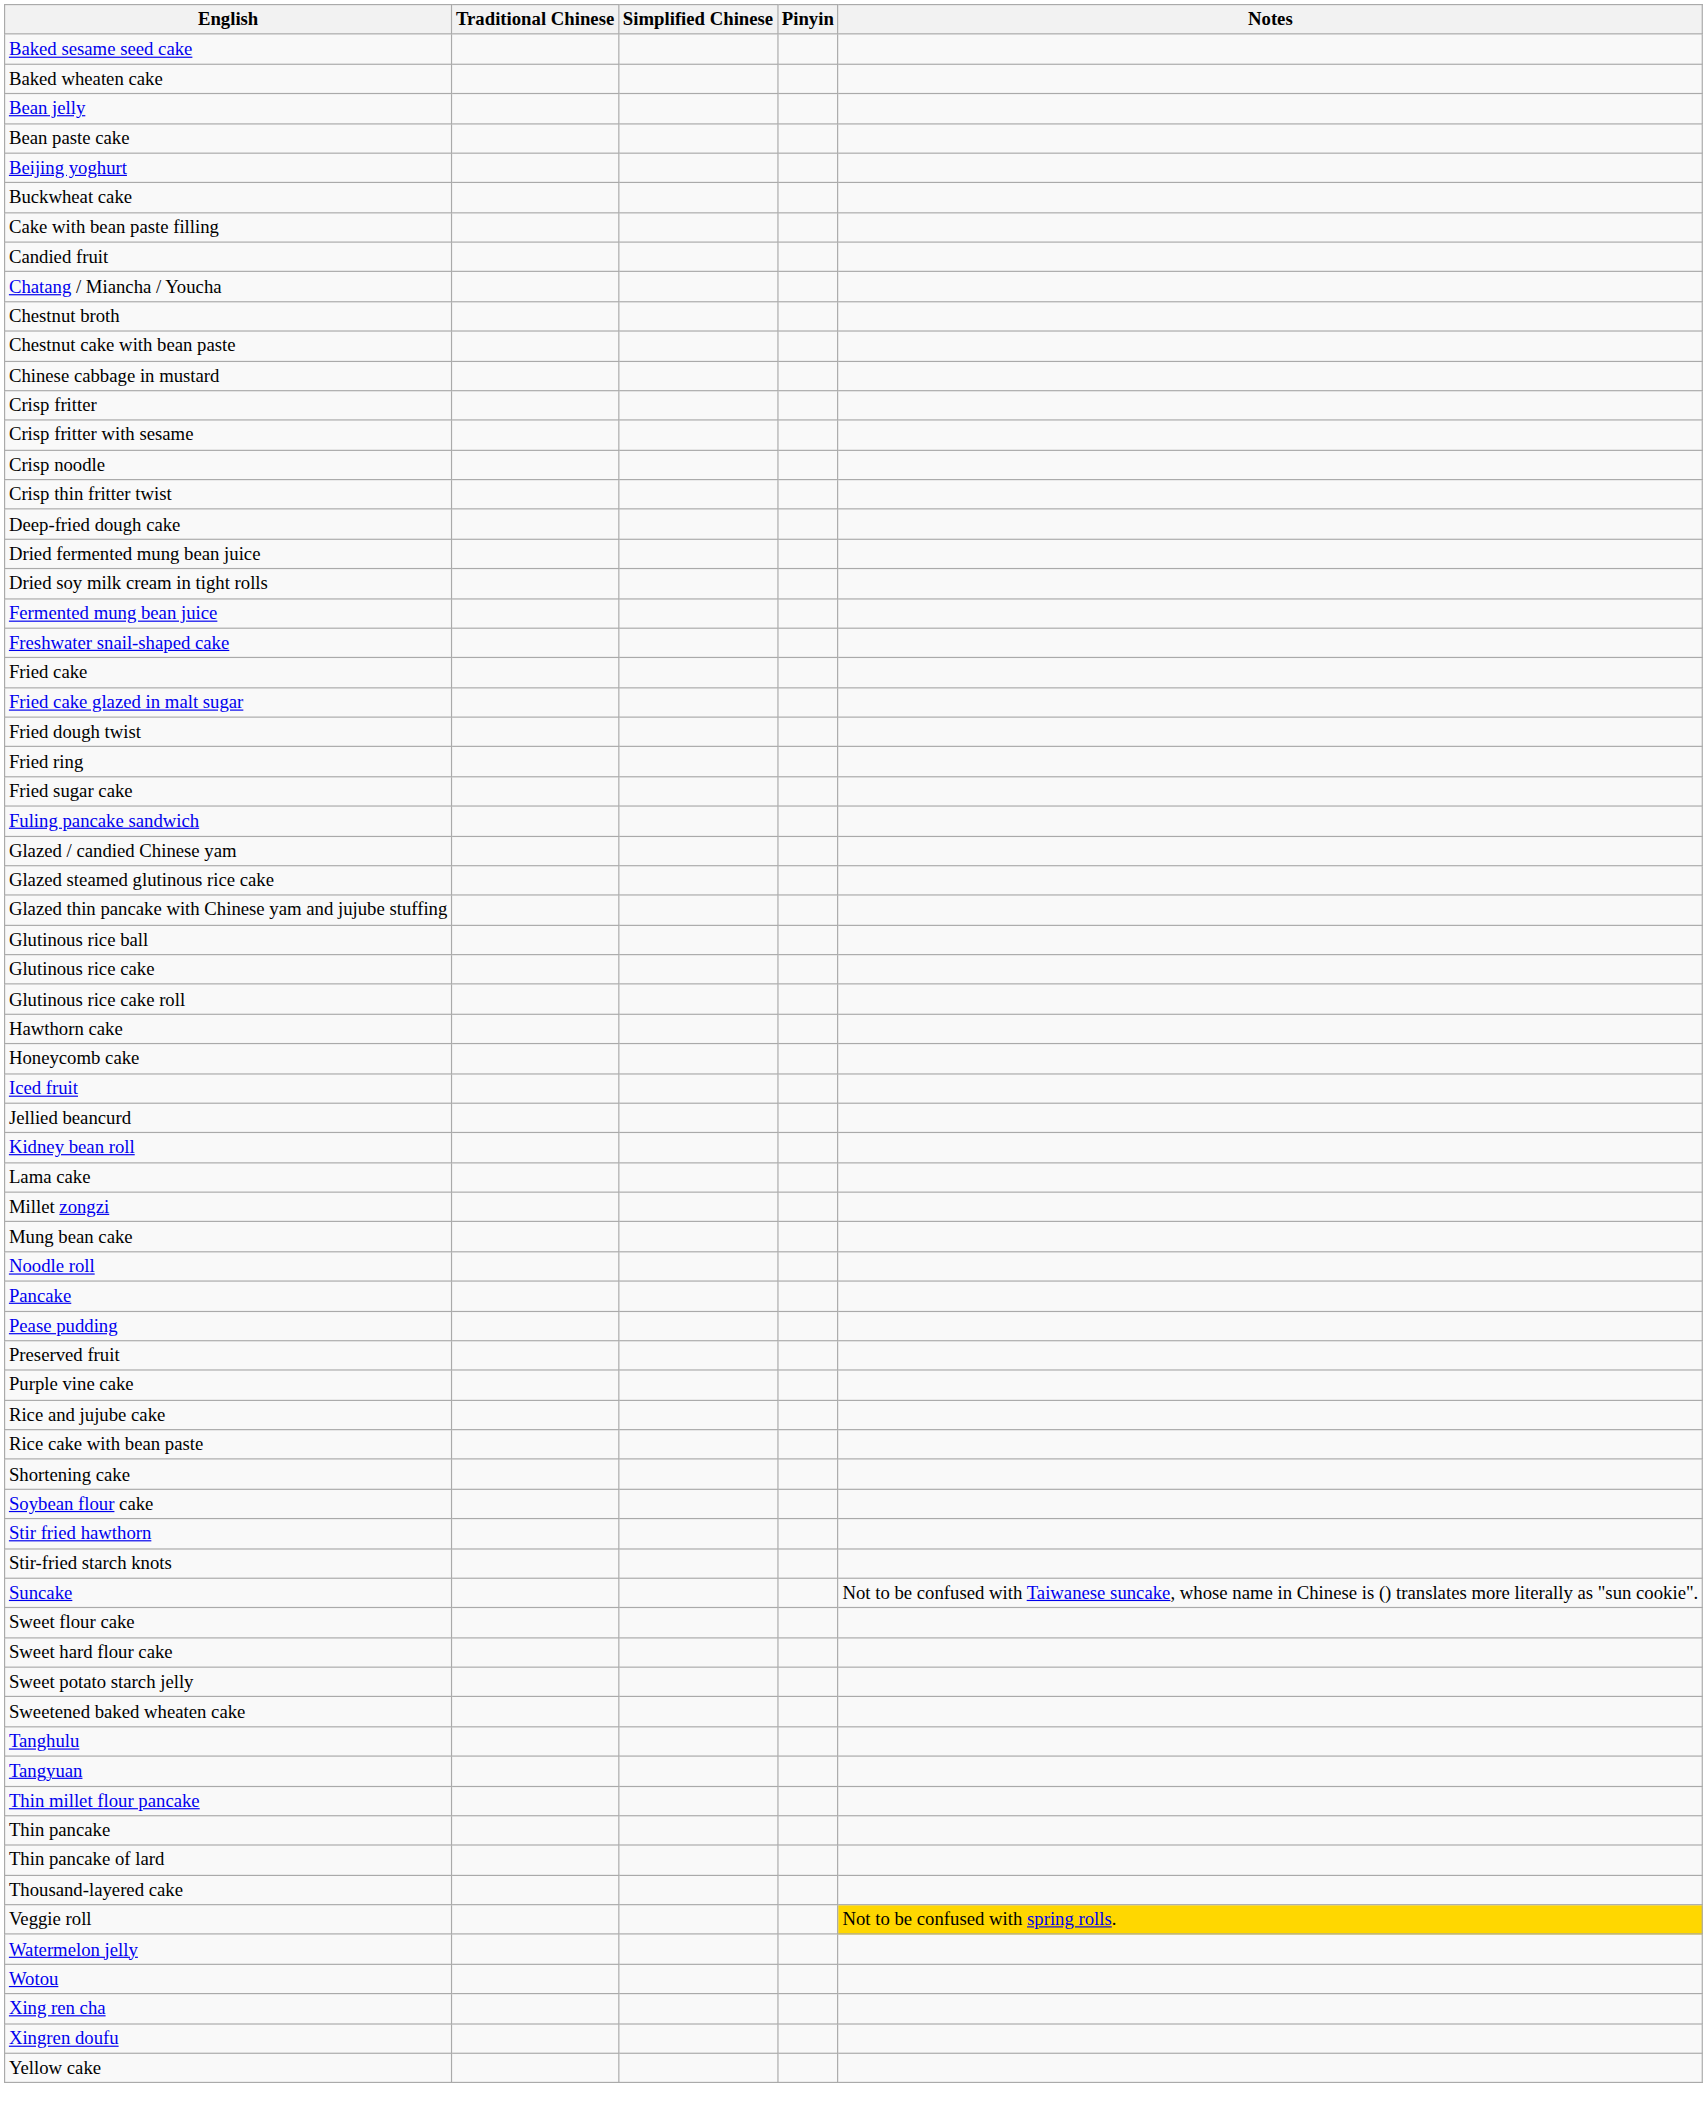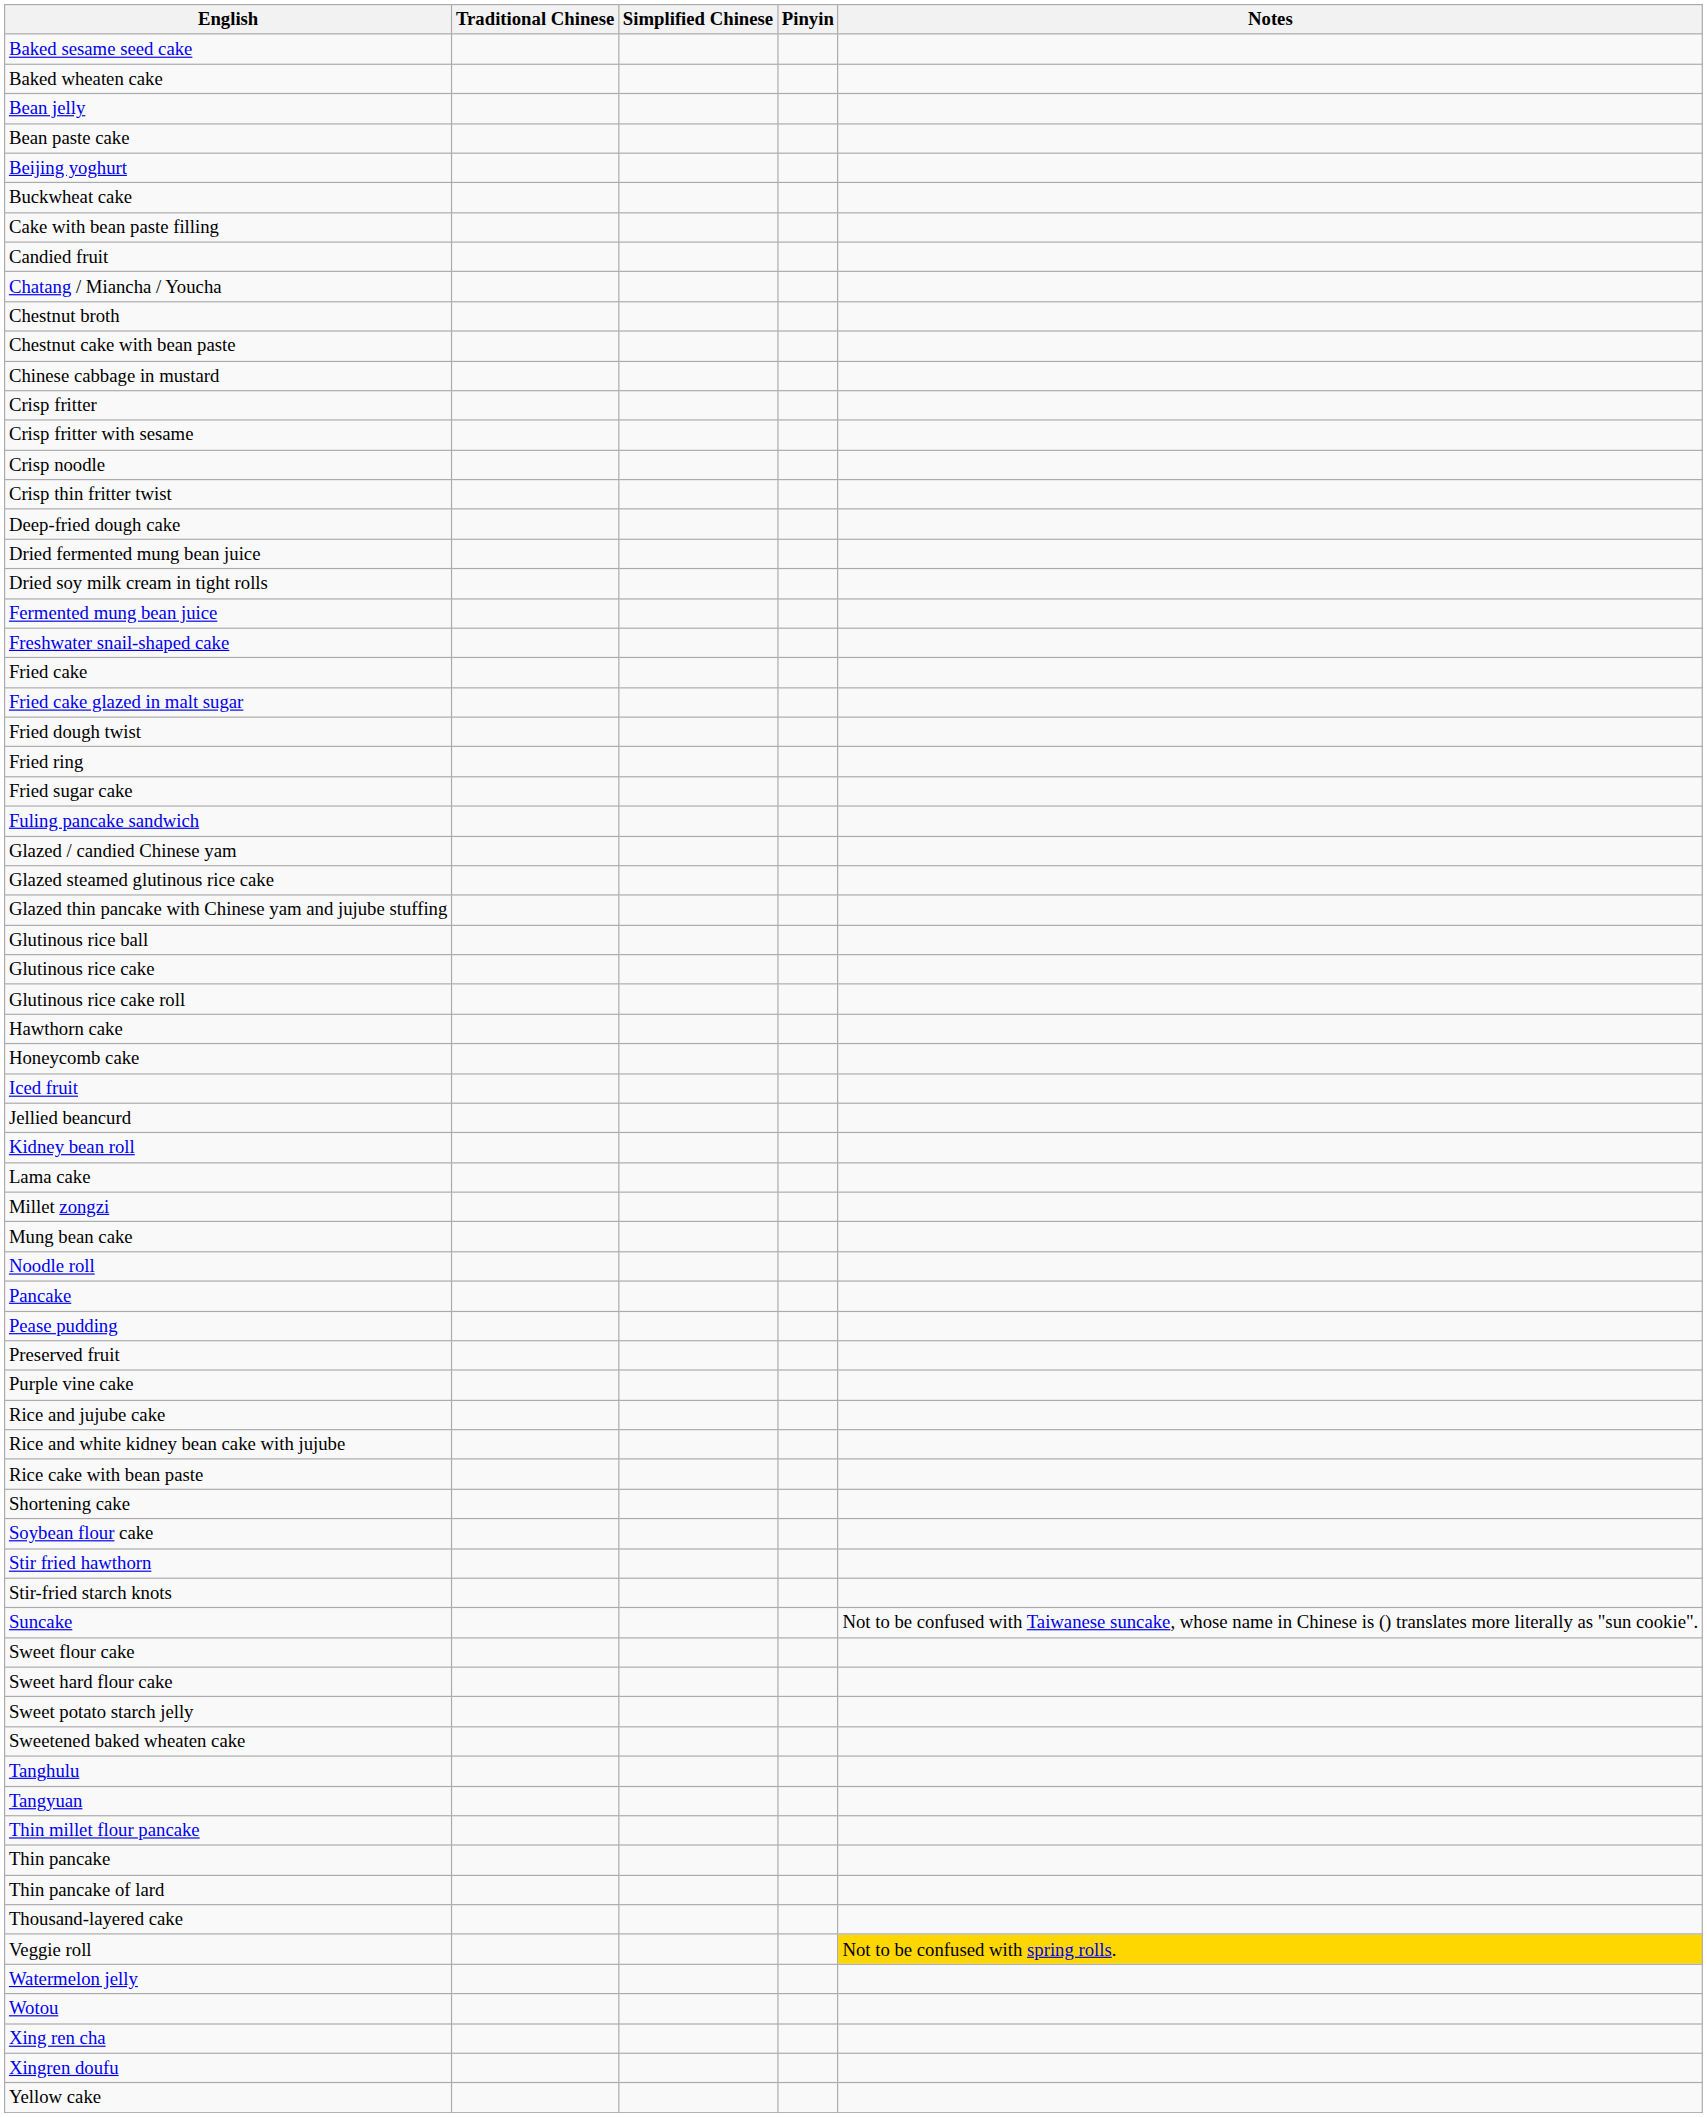+ row: Rice and white kidney bean cake with jujube
